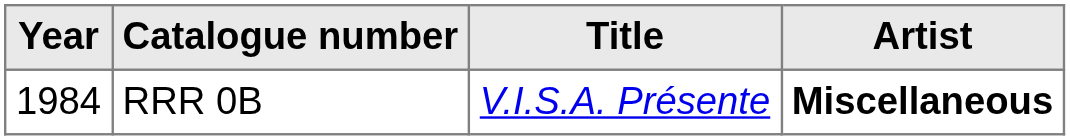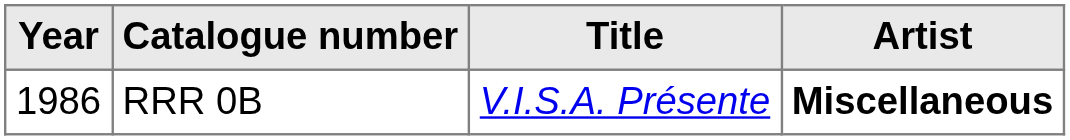RRR 0B | Year: 1984 -> 1986
